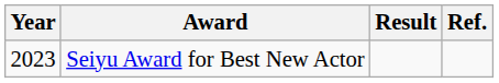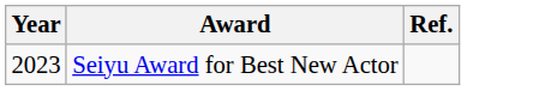- column: Result
